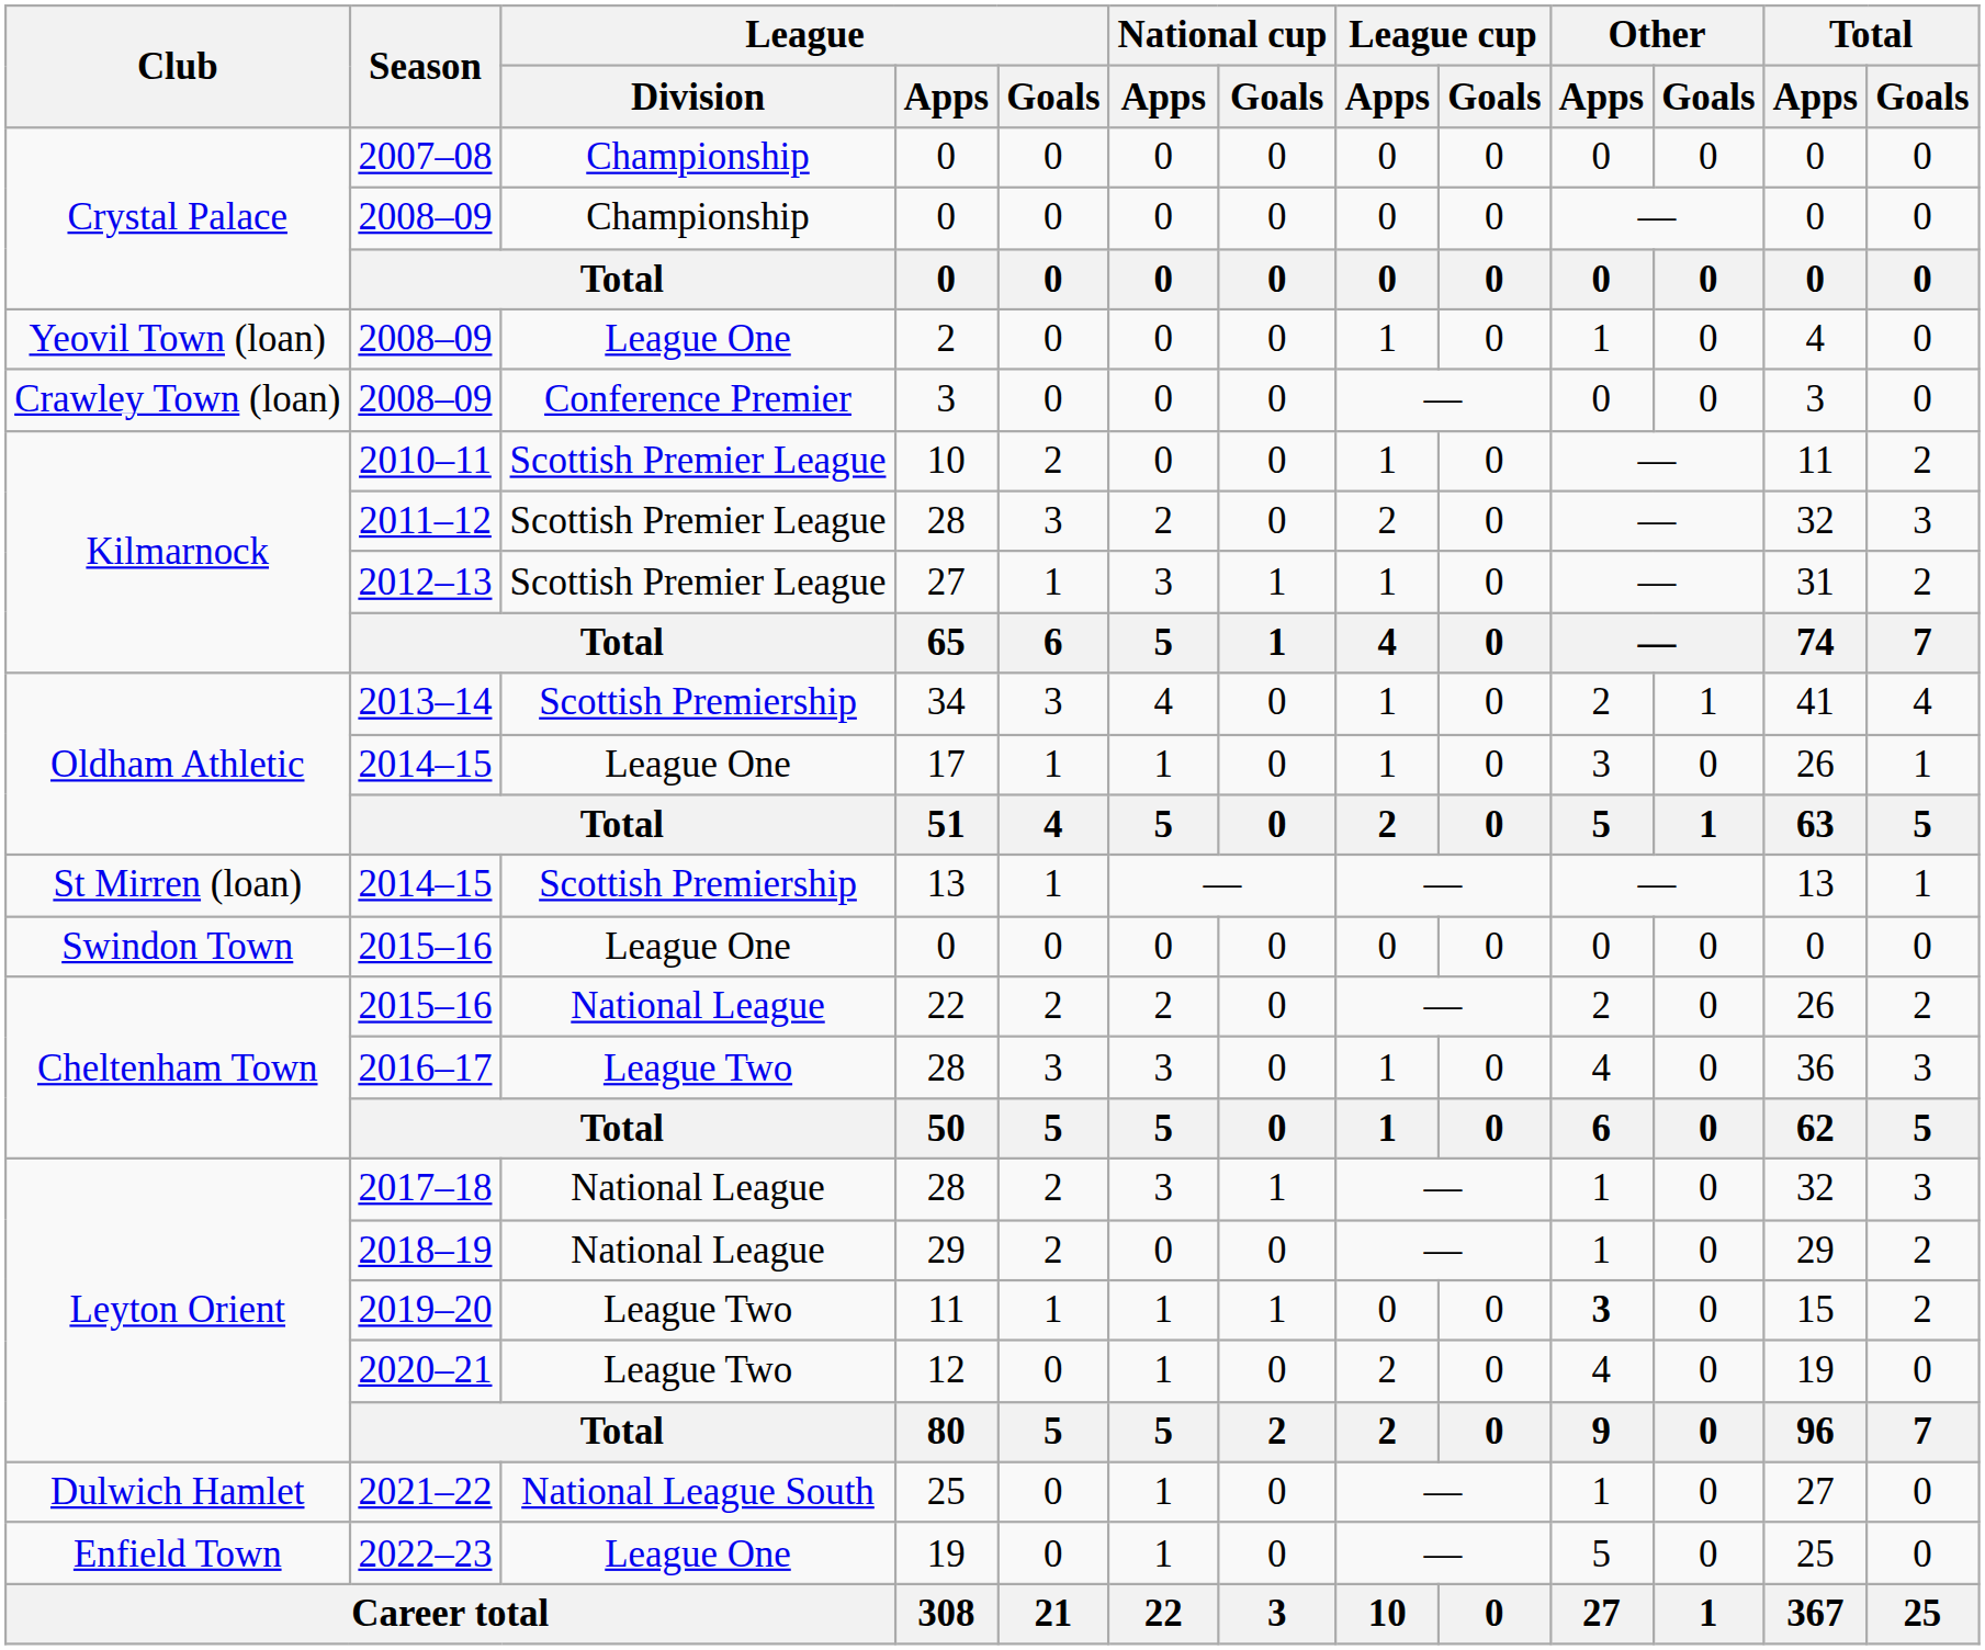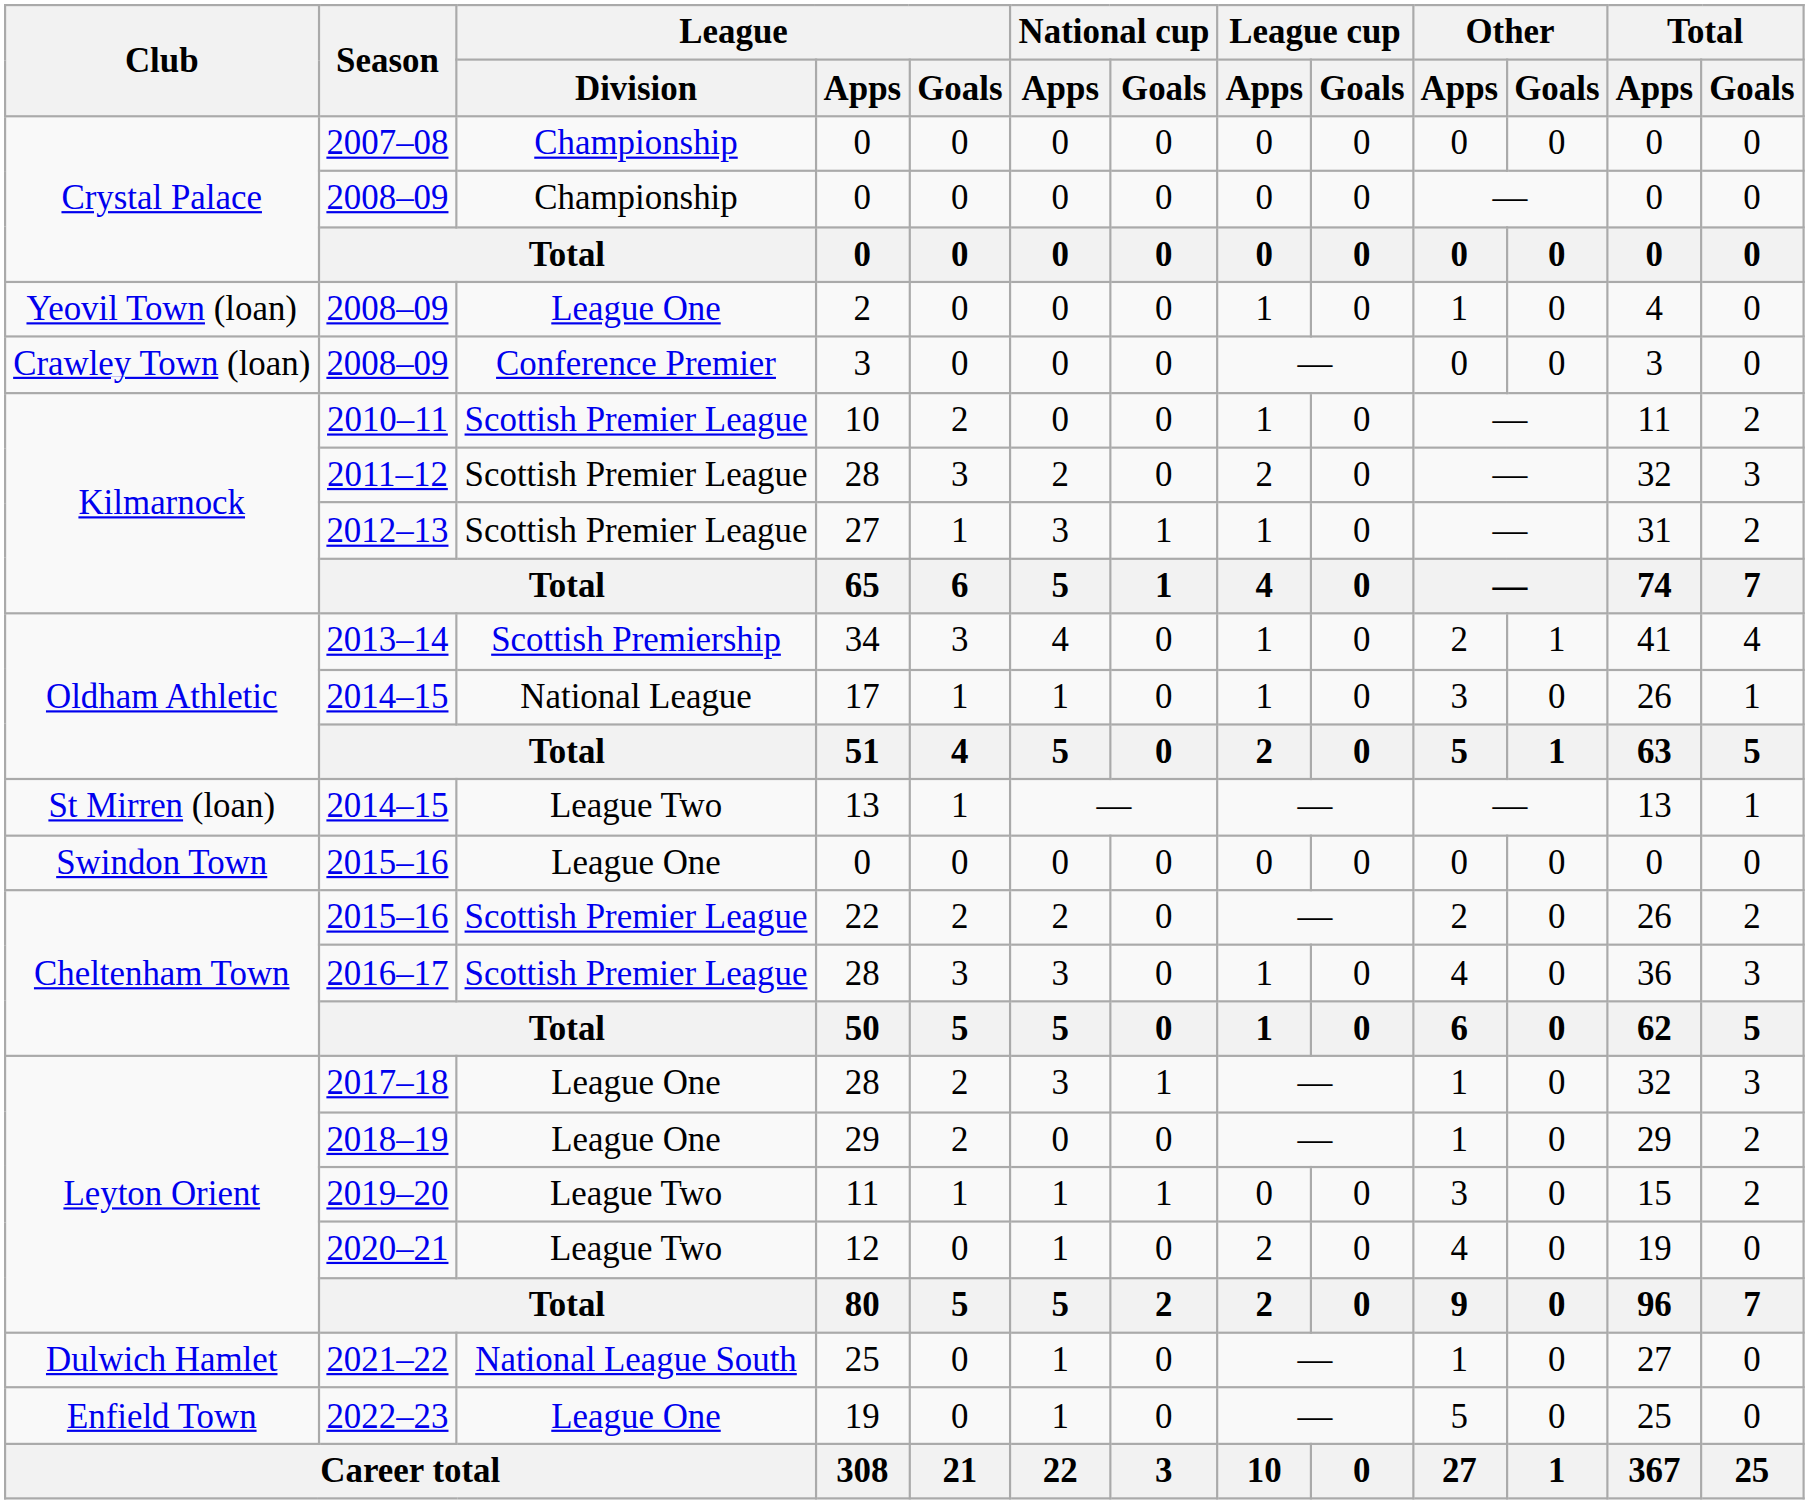2014–15 / 17 | League / Division: League One -> National League
2014–15 / 13 | League / Division: Scottish Premiership -> League Two
2015–16 / 22 | League / Division: National League -> Scottish Premier League
2016–17 | League / Division: League Two -> Scottish Premier League
2017–18 | League / Division: National League -> League One
2018–19 | League / Division: National League -> League One
2019–20 | Other / Apps: bold -> normal
